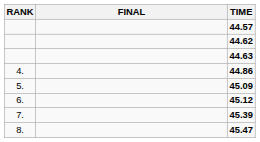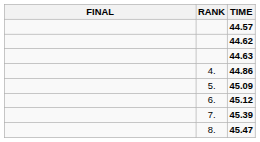columns swapped: RANK <-> FINAL
